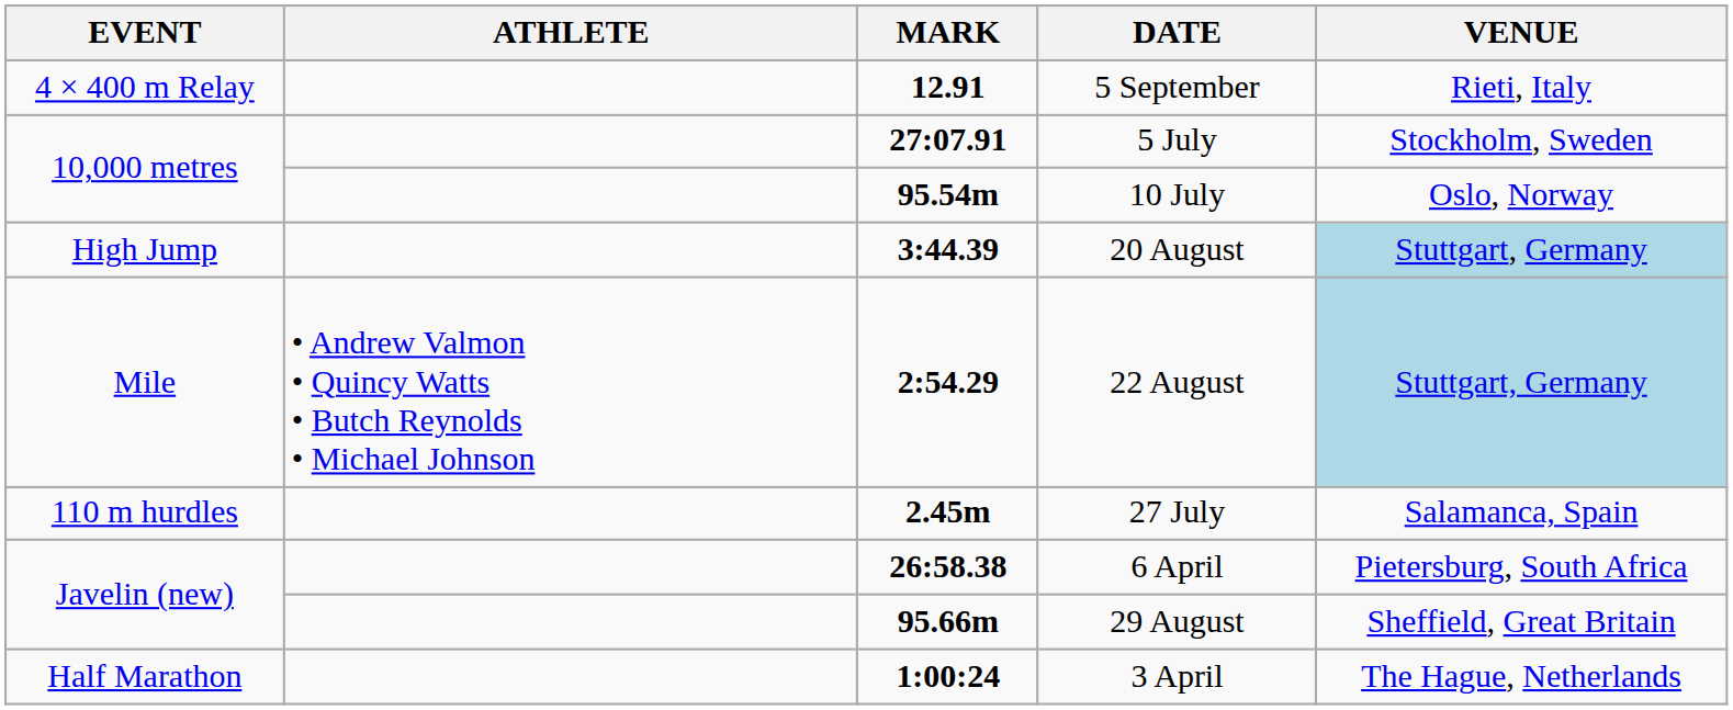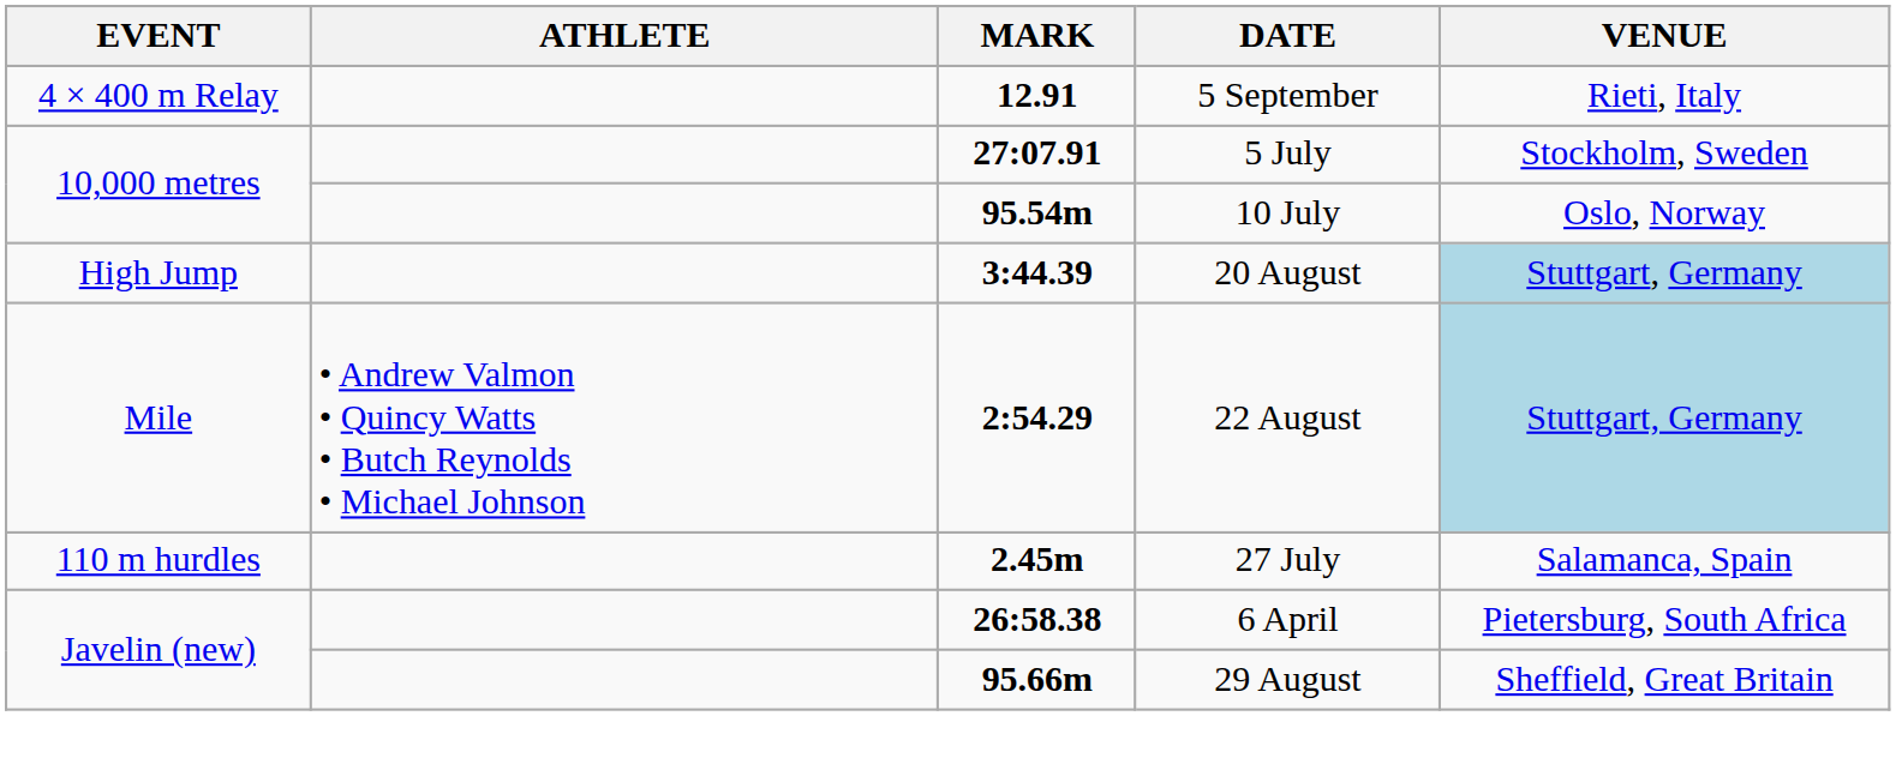- row: Half Marathon | 1:00:24 | 3 April | The Hague, Netherlands
